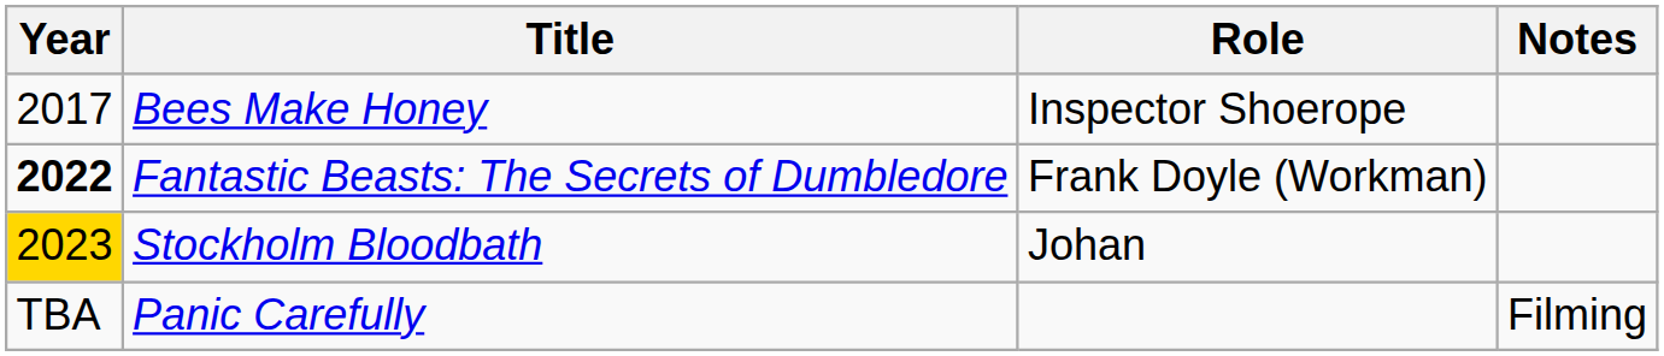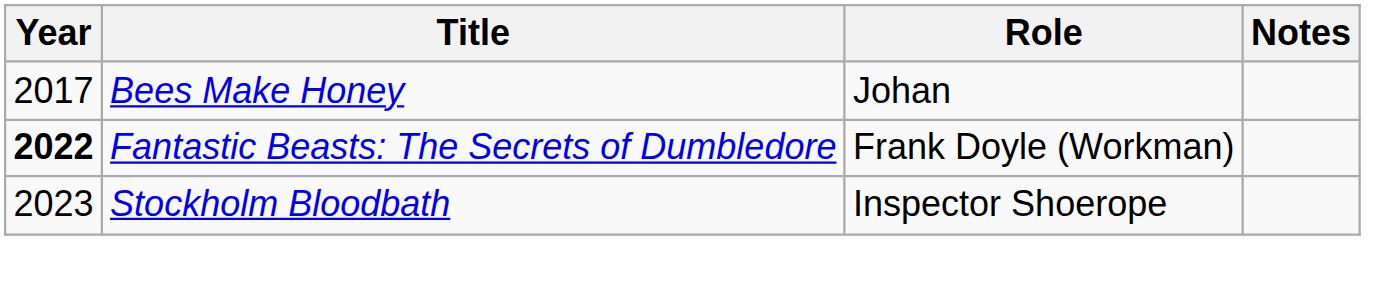Bees Make Honey | Role: Inspector Shoerope -> Johan
Stockholm Bloodbath | Year: gold background -> no background
Stockholm Bloodbath | Role: Johan -> Inspector Shoerope
- row: TBA | Panic Carefully | Filming
